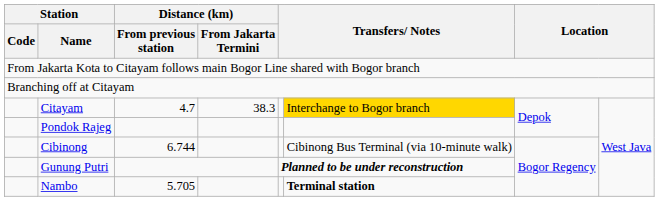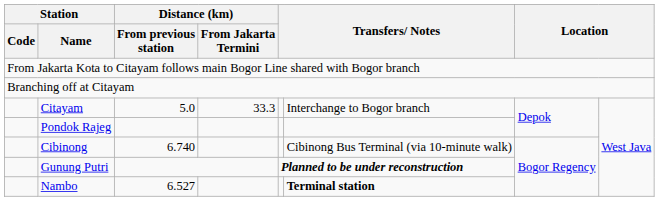Citayam | Distance (km) / From previous station: 4.7 -> 5.0
Citayam | Distance (km) / From Jakarta Termini: 38.3 -> 33.3
Citayam | column 6: gold background -> no background
Cibinong | Distance (km) / From previous station: 6.744 -> 6.740
Nambo | Distance (km) / From previous station: 5.705 -> 6.527
